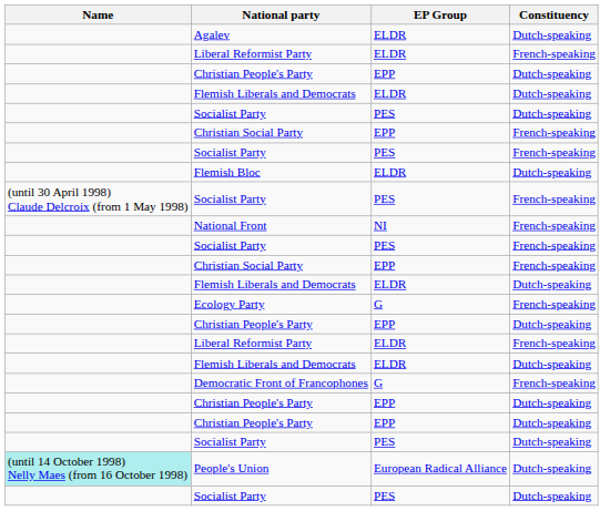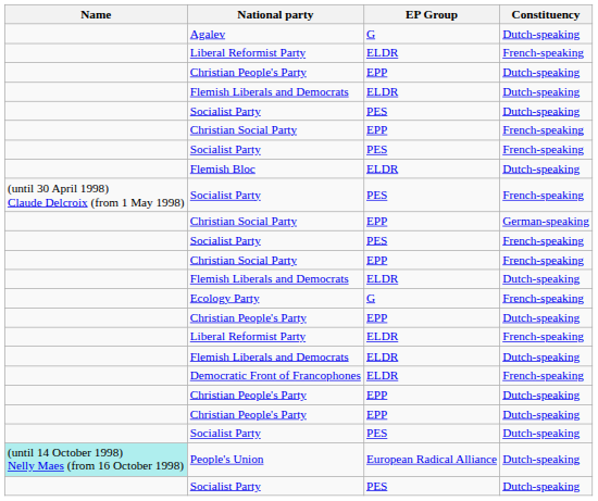Agalev | EP Group: ELDR -> G
- row: National Front | NI | French-speaking
+ row: Christian Social Party | EPP | German-speaking
Democratic Front of Francophones | EP Group: G -> ELDR
